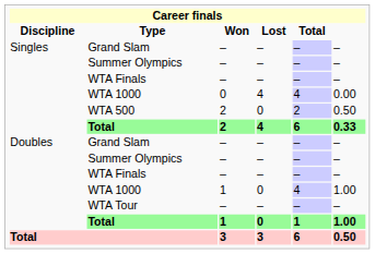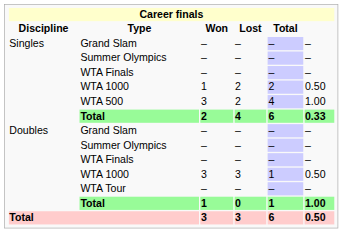Singles / WTA 1000 | Won: 0 -> 1
Singles / WTA 1000 | Lost: 4 -> 2
Singles / WTA 1000 | Total: 4 -> 2
Singles / WTA 1000 | column 6: 0.00 -> 0.50
WTA 500 | Won: 2 -> 3
WTA 500 | Lost: 0 -> 2
WTA 500 | Total: 2 -> 4
WTA 500 | column 6: 0.50 -> 1.00
Doubles / WTA 1000 | Won: 1 -> 3
Doubles / WTA 1000 | Lost: 0 -> 3
Doubles / WTA 1000 | Total: 4 -> 1
Doubles / WTA 1000 | column 6: 1.00 -> 0.50
